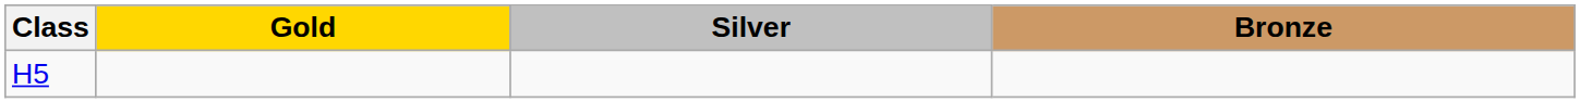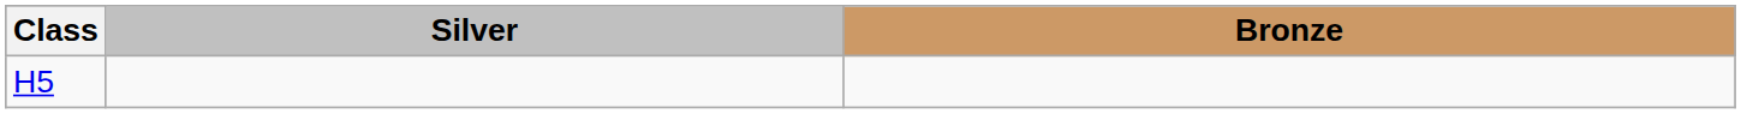- column: Gold
